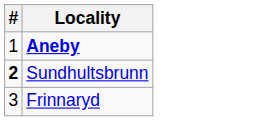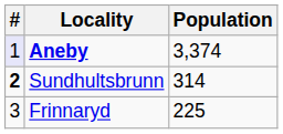+ column: Population | 3,374 | 314 | 225
Aneby | #: no background -> lavender background
